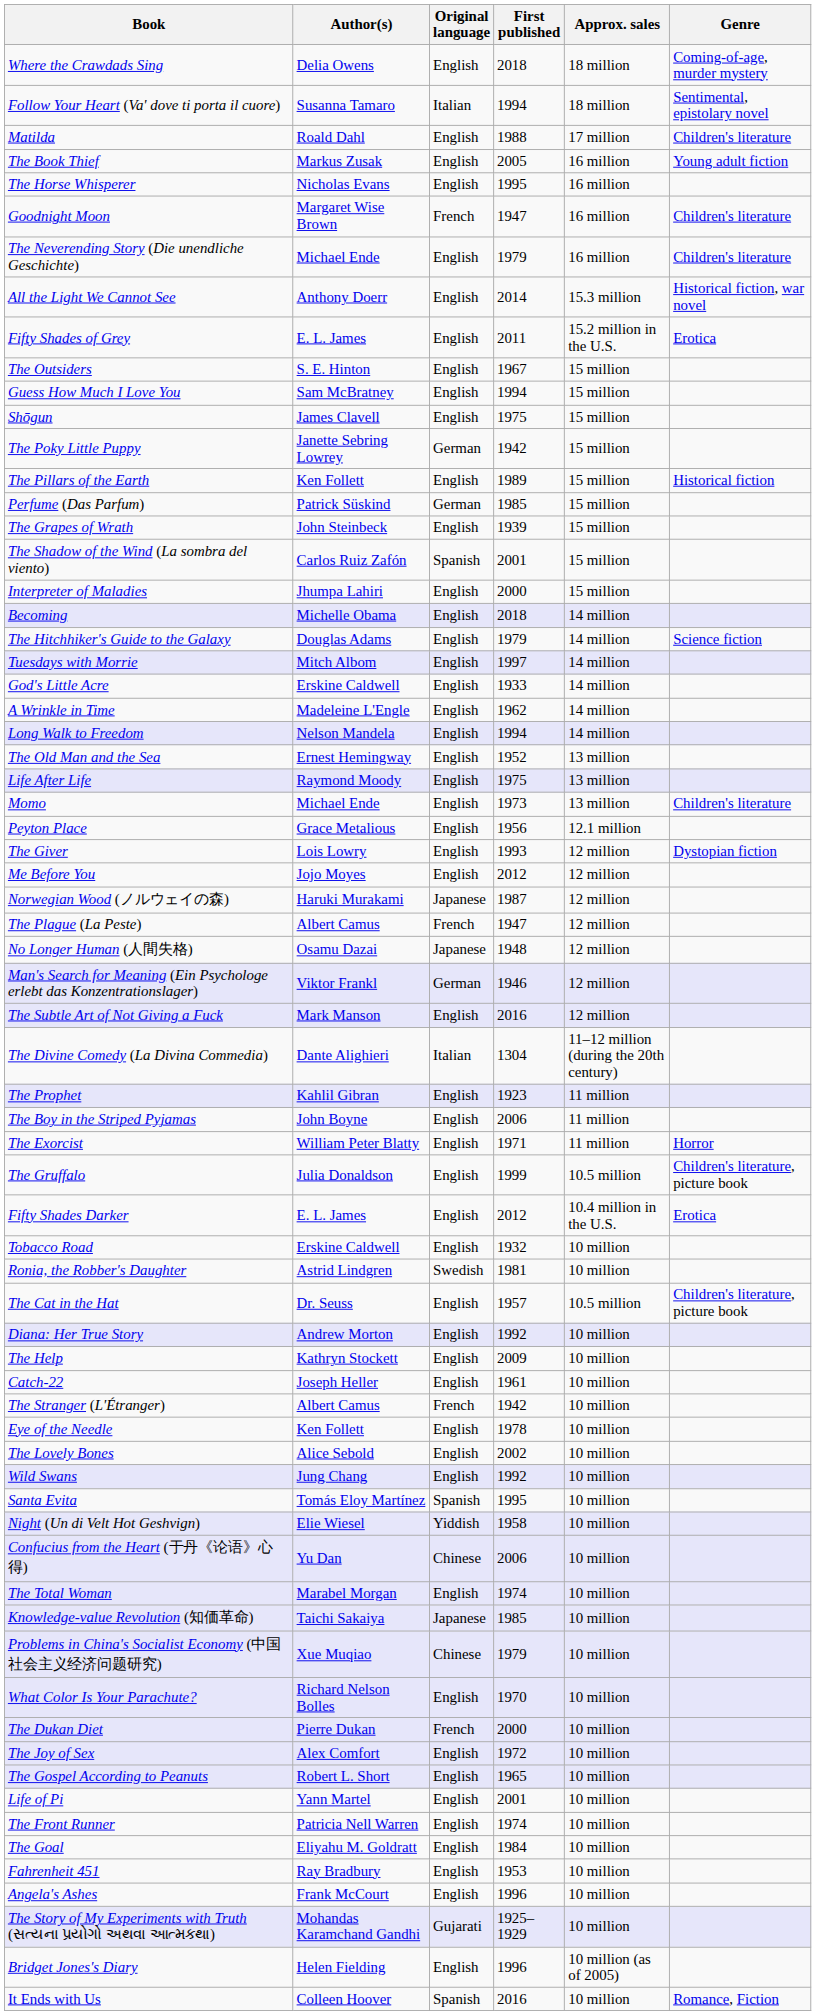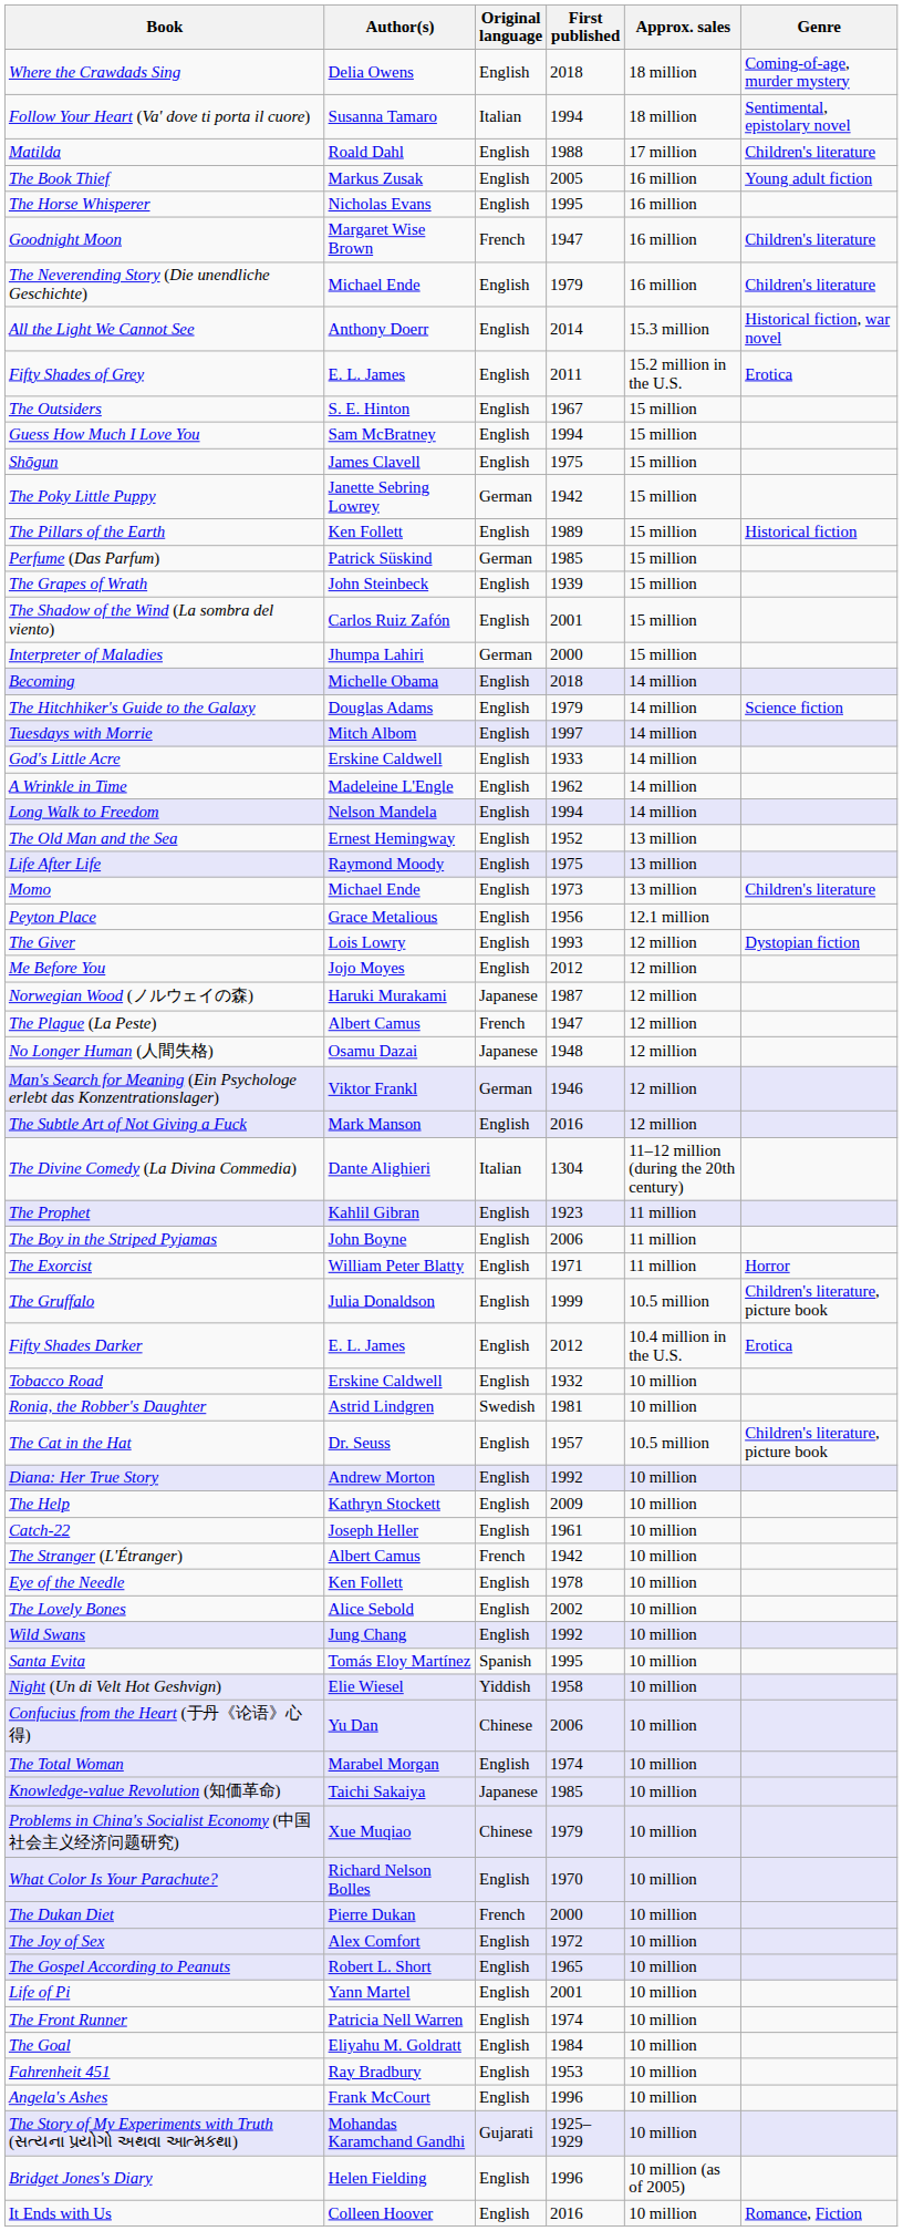The Shadow of the Wind (La sombra del viento) | Original language: Spanish -> English
Interpreter of Maladies | Original language: English -> German
It Ends with Us | Original language: Spanish -> English
